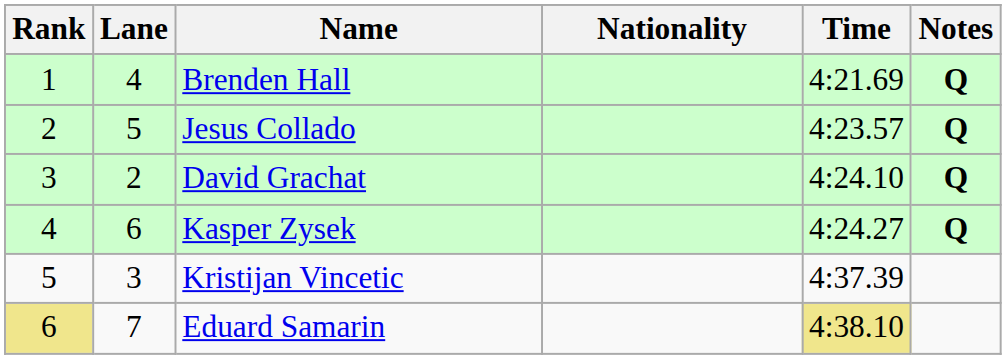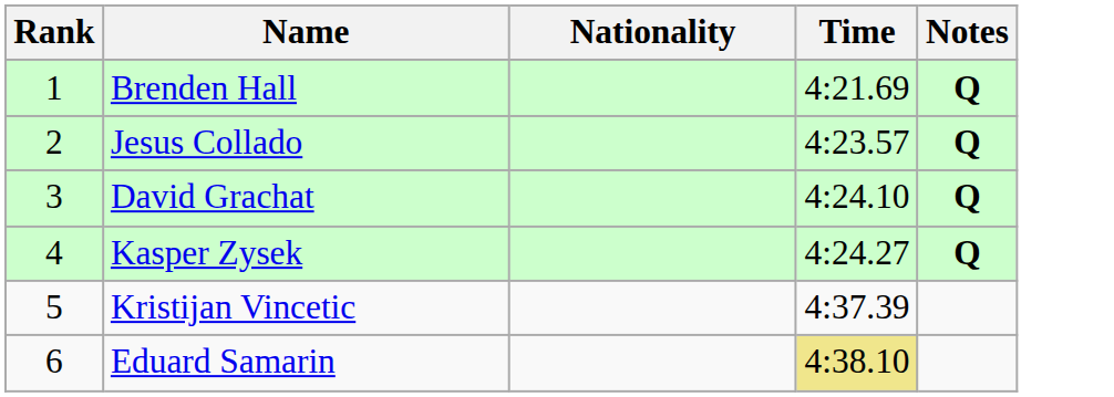- column: Lane | 4 | 5 | 2 | 6 | 3 | 7
Eduard Samarin | Rank: khaki background -> no background
